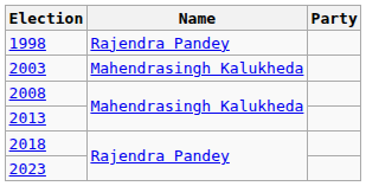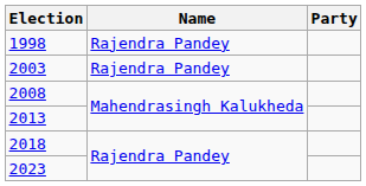2003 | Name: Mahendrasingh Kalukheda -> Rajendra Pandey
